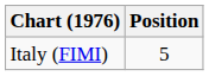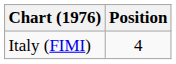Italy (FIMI) | Position: 5 -> 4
